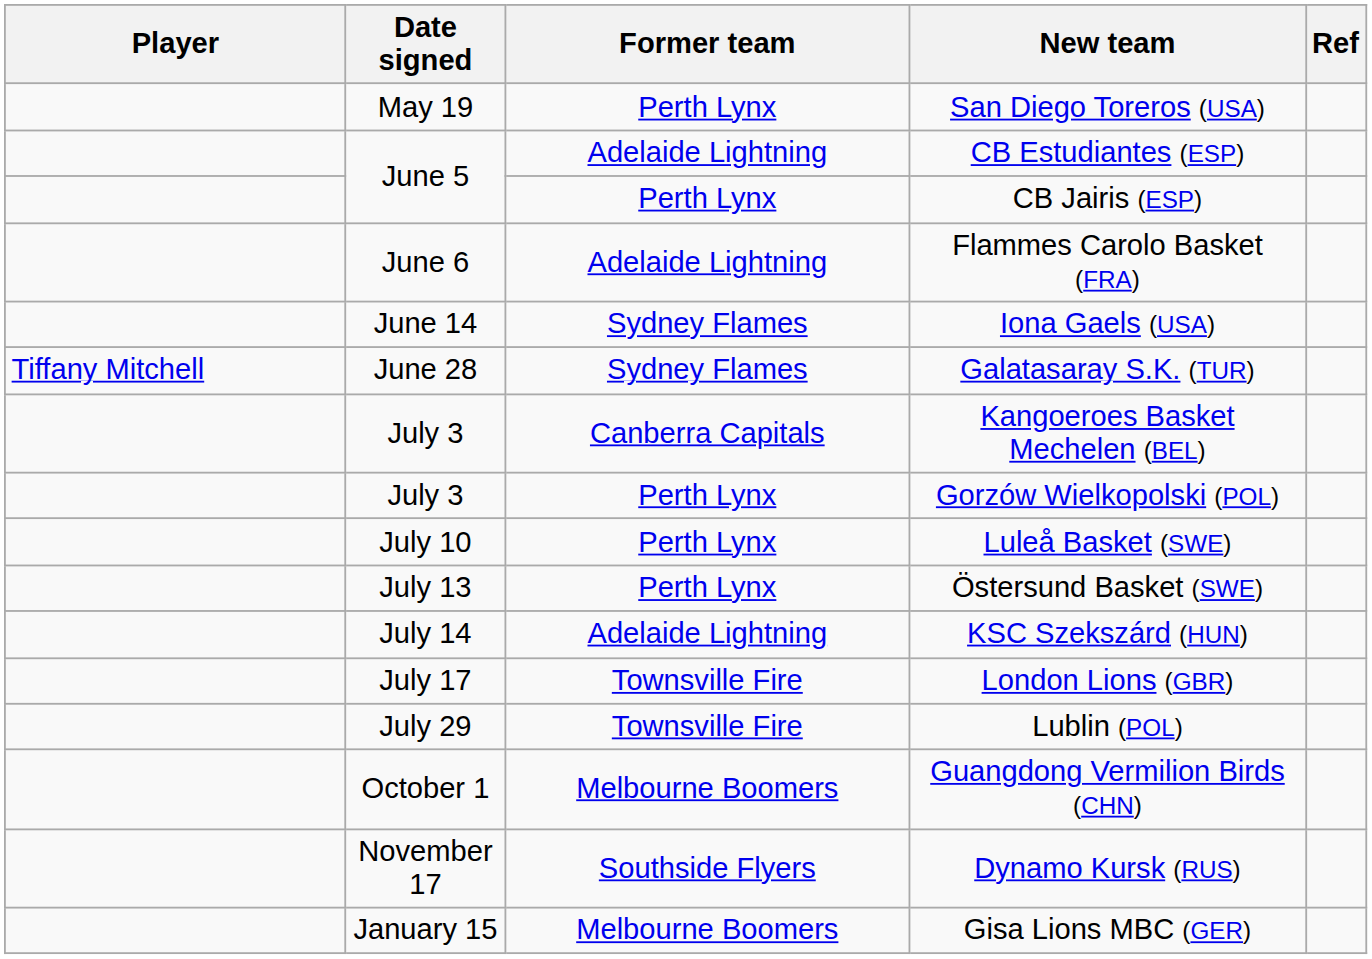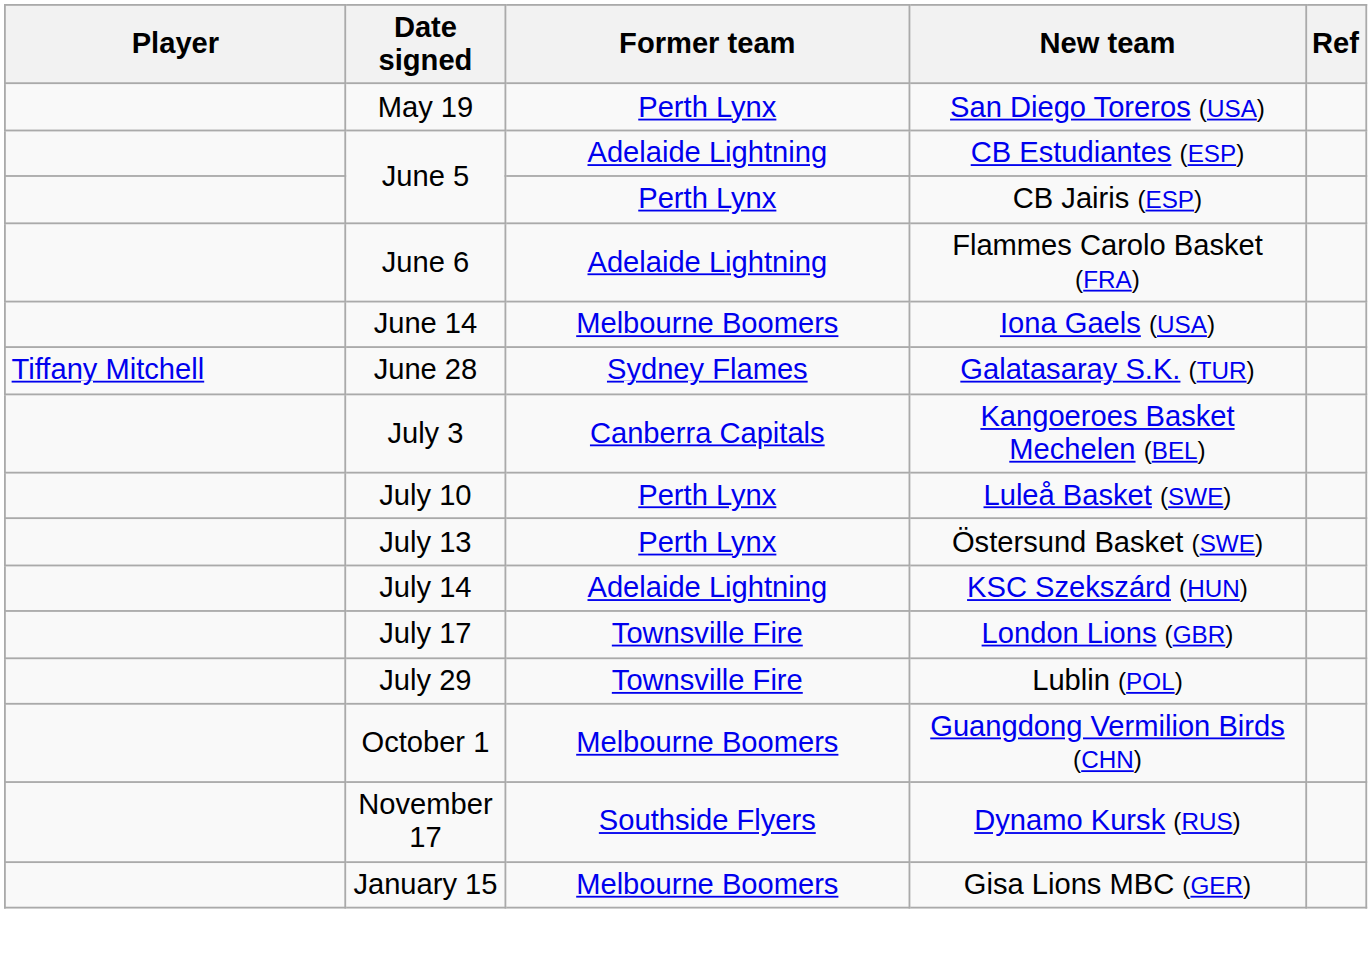Iona Gaels (USA) | Former team: Sydney Flames -> Melbourne Boomers
- row: July 3 | Perth Lynx | Gorzów Wielkopolski (POL)
